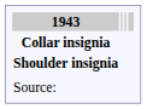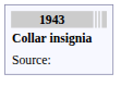- row: Shoulder insignia
